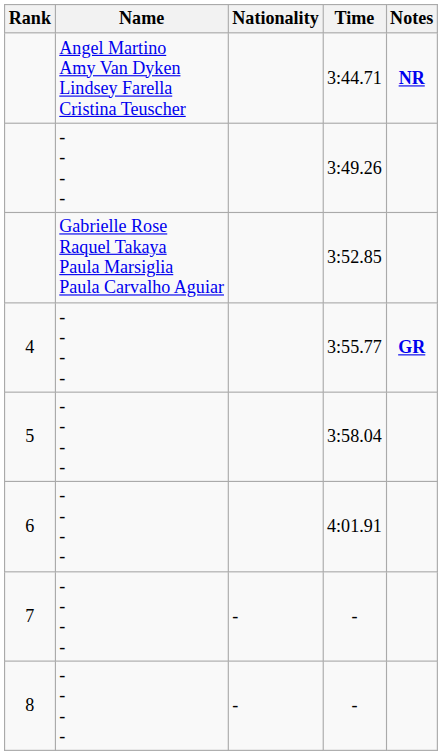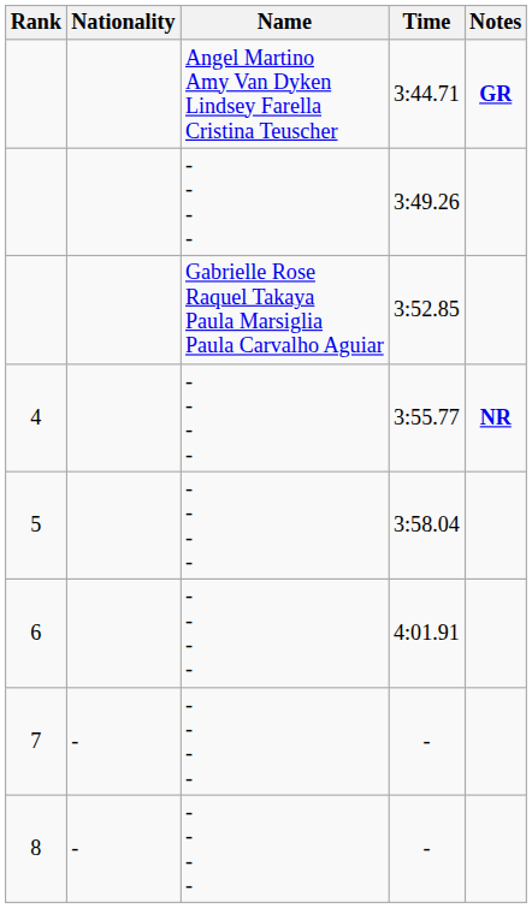columns swapped: Name <-> Nationality
3:44.71 | Notes: NR -> GR
3:55.77 | Notes: GR -> NR
